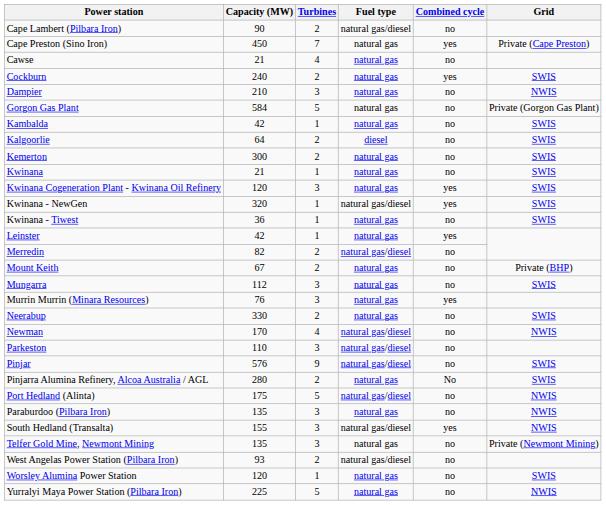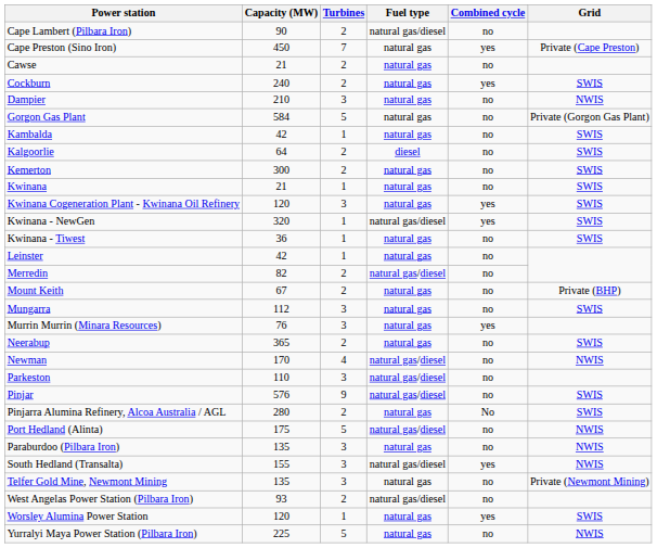Cawse | Turbines: 4 -> 2
Leinster | Combined cycle: yes -> no
Neerabup | Capacity (MW): 330 -> 365
Worsley Alumina Power Station | Combined cycle: no -> yes
